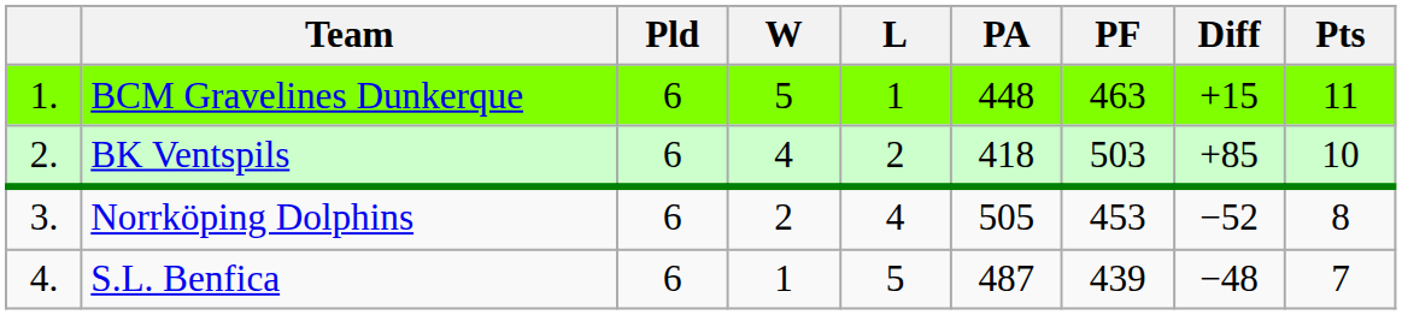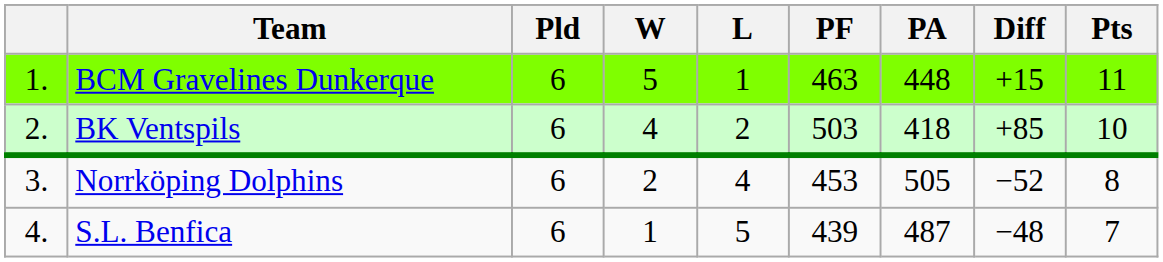columns swapped: PF <-> PA
